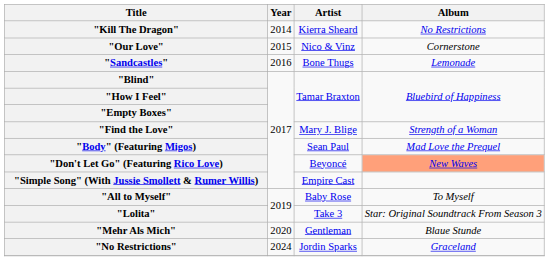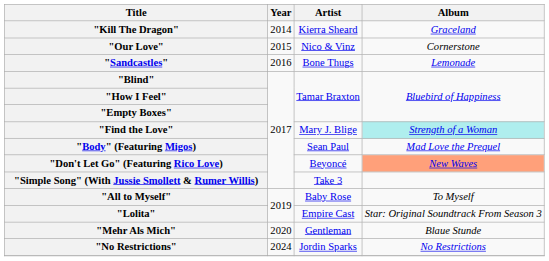"Kill The Dragon" | Album: No Restrictions -> Graceland
"Find the Love" | Album: no background -> paleturquoise background
"Simple Song" (With Jussie Smollett & Rumer Willis) | Artist: Empire Cast -> Take 3
"Lolita" | Artist: Take 3 -> Empire Cast
"No Restrictions" | Album: Graceland -> No Restrictions
